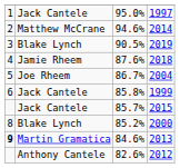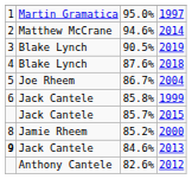1997 | column 2: Jack Cantele -> Martin Gramatica
2018 | column 2: Jamie Rheem -> Blake Lynch
2000 | column 2: Blake Lynch -> Jamie Rheem
2013 | column 2: Martin Gramatica -> Jack Cantele
